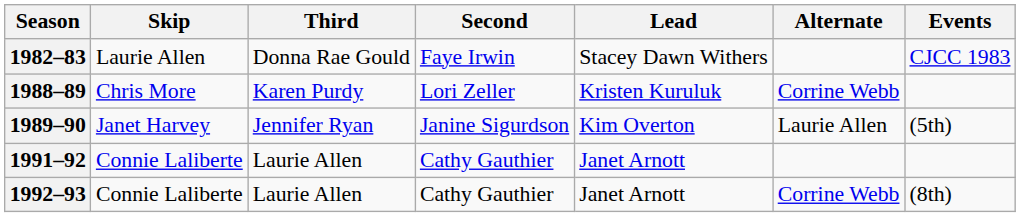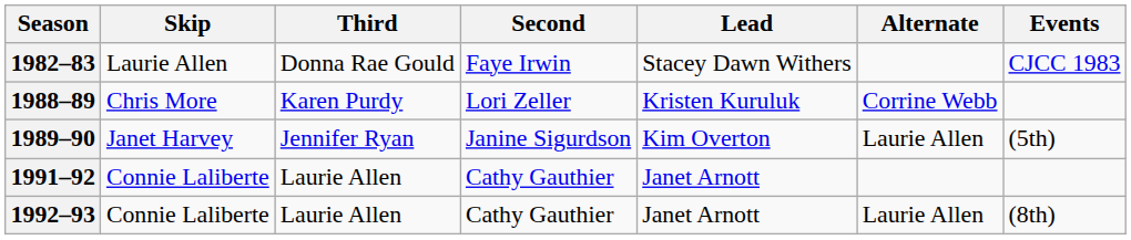1992–93 | Alternate: Corrine Webb -> Laurie Allen
